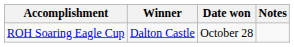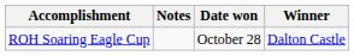columns swapped: Winner <-> Notes
